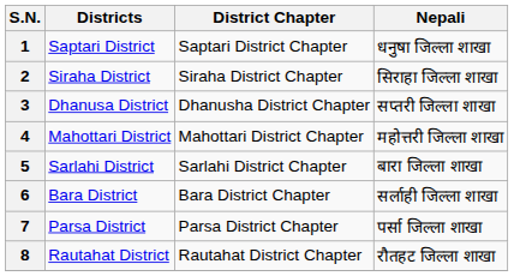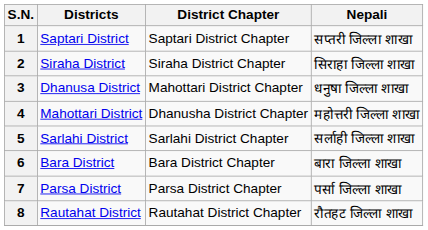1 | Nepali: धनुषा जिल्ला शाखा -> सप्तरी जिल्ला शाखा
3 | District Chapter: Dhanusha District Chapter -> Mahottari District Chapter
3 | Nepali: सप्तरी जिल्ला शाखा -> धनुषा जिल्ला शाखा
4 | District Chapter: Mahottari District Chapter -> Dhanusha District Chapter
5 | Nepali: बारा जिल्ला शाखा -> सर्लाही जिल्ला शाखा
6 | Nepali: सर्लाही जिल्ला शाखा -> बारा जिल्ला शाखा
